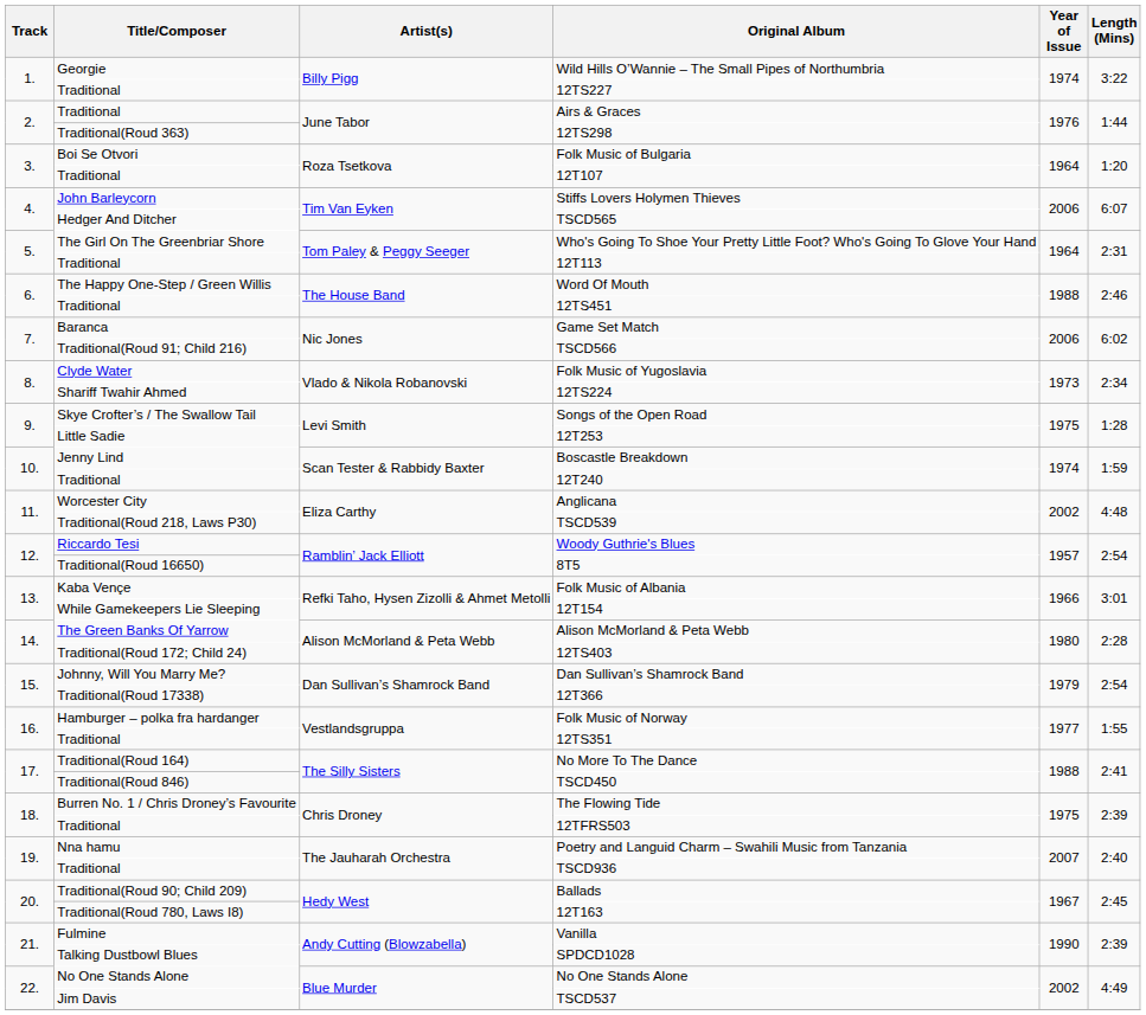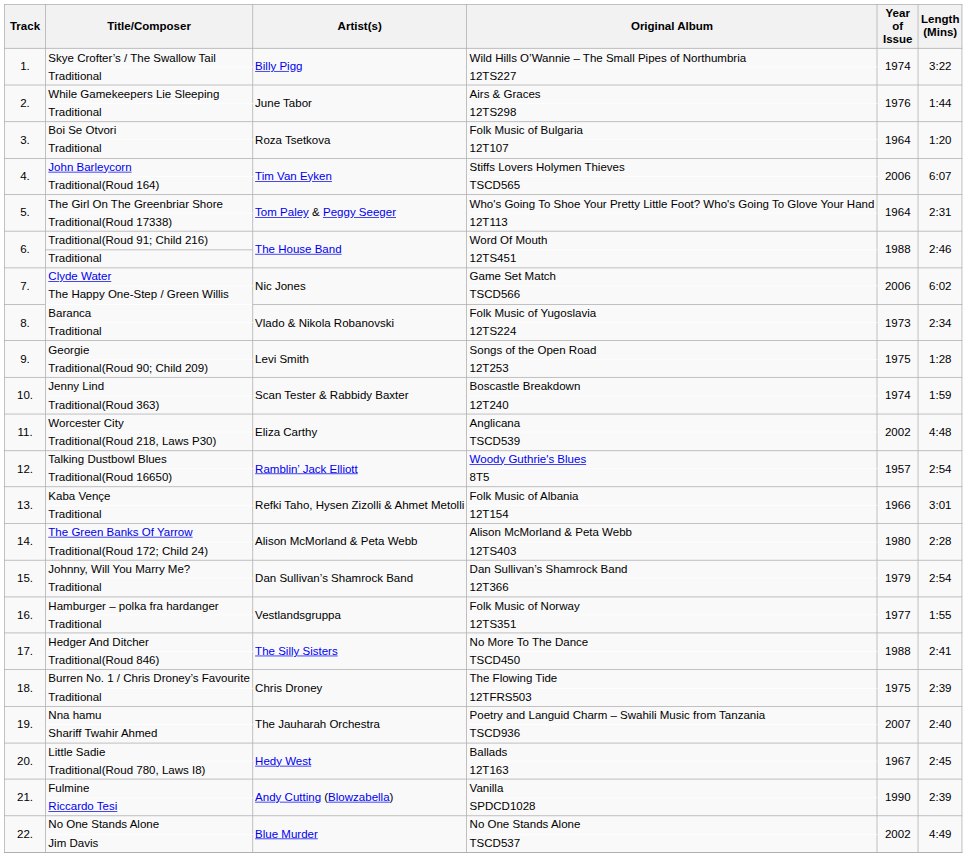Wild Hills O’Wannie – The Small Pipes of Northumbria | Title/Composer: Georgie -> Skye Crofter’s / The Swallow Tail
Airs & Graces | Title/Composer: Traditional -> While Gamekeepers Lie Sleeping
12TS298 | Title/Composer: Traditional(Roud 363) -> Traditional
TSCD565 | Title/Composer: Hedger And Ditcher -> Traditional(Roud 164)
12T113 | Title/Composer: Traditional -> Traditional(Roud 17338)
Word Of Mouth | Title/Composer: The Happy One-Step / Green Willis -> Traditional(Roud 91; Child 216)
Game Set Match | Title/Composer: Baranca -> Clyde Water
TSCD566 | Title/Composer: Traditional(Roud 91; Child 216) -> The Happy One-Step / Green Willis
Folk Music of Yugoslavia | Title/Composer: Clyde Water -> Baranca
12TS224 | Title/Composer: Shariff Twahir Ahmed -> Traditional
Songs of the Open Road | Title/Composer: Skye Crofter’s / The Swallow Tail -> Georgie
12T253 | Title/Composer: Little Sadie -> Traditional(Roud 90; Child 209)
12T240 | Title/Composer: Traditional -> Traditional(Roud 363)
Woody Guthrie's Blues | Title/Composer: Riccardo Tesi -> Talking Dustbowl Blues
12T154 | Title/Composer: While Gamekeepers Lie Sleeping -> Traditional
12T366 | Title/Composer: Traditional(Roud 17338) -> Traditional
No More To The Dance | Title/Composer: Traditional(Roud 164) -> Hedger And Ditcher
TSCD936 | Title/Composer: Traditional -> Shariff Twahir Ahmed
Ballads | Title/Composer: Traditional(Roud 90; Child 209) -> Little Sadie
SPDCD1028 | Title/Composer: Talking Dustbowl Blues -> Riccardo Tesi
